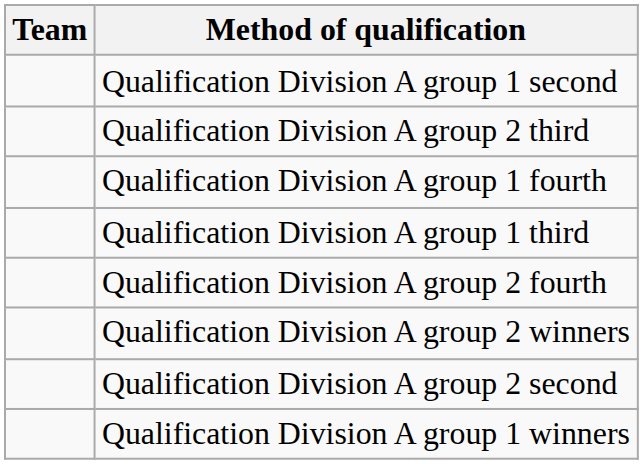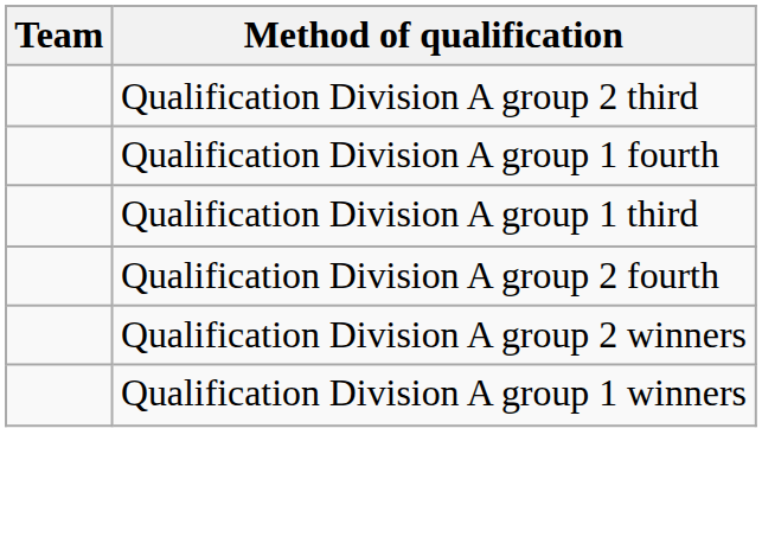- row: Qualification Division A group 1 second
- row: Qualification Division A group 2 second
